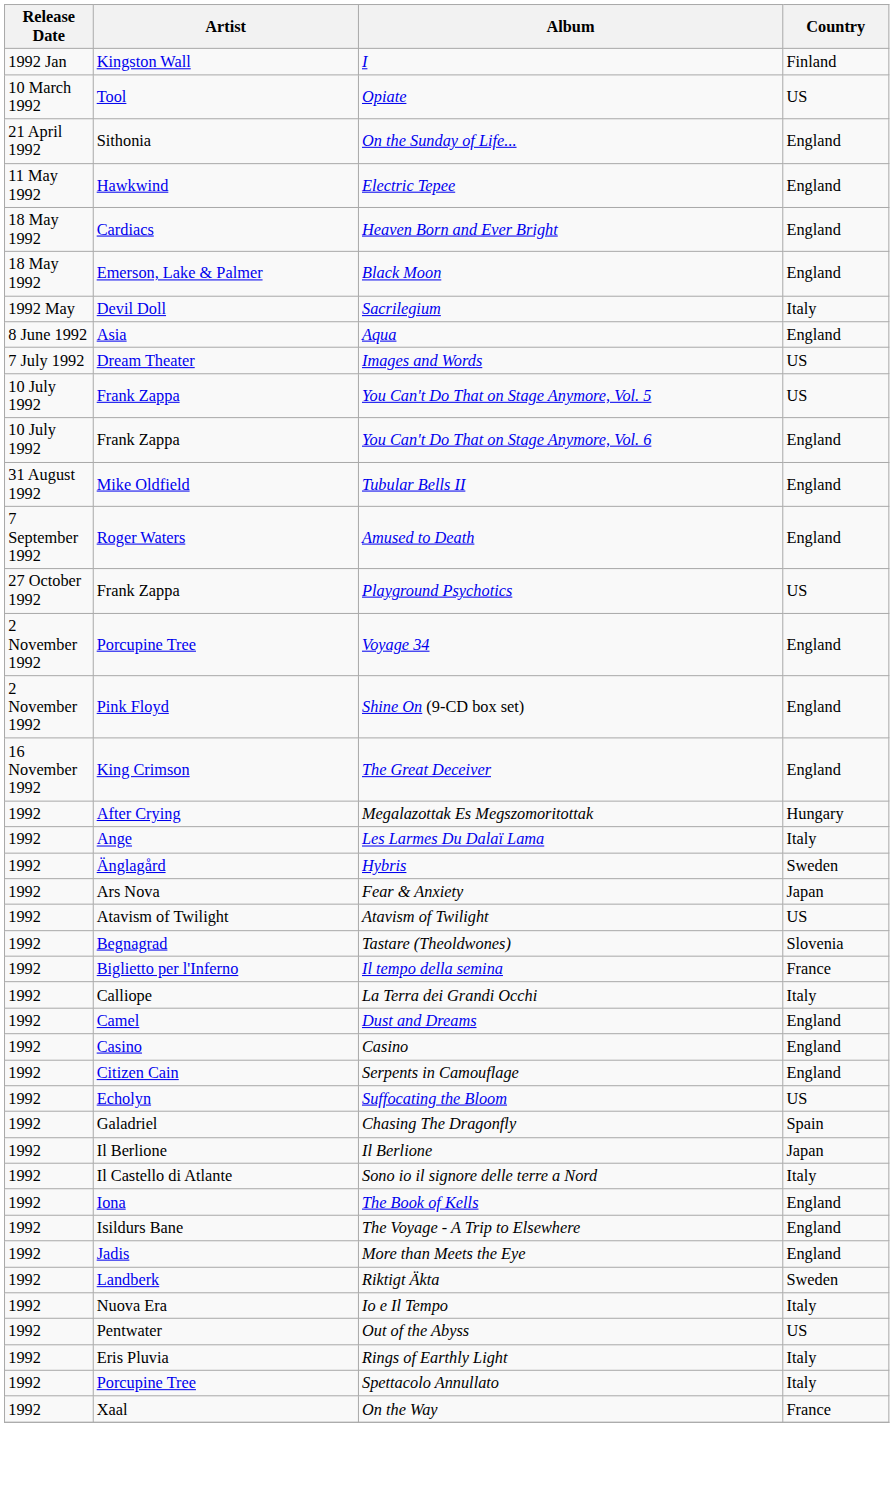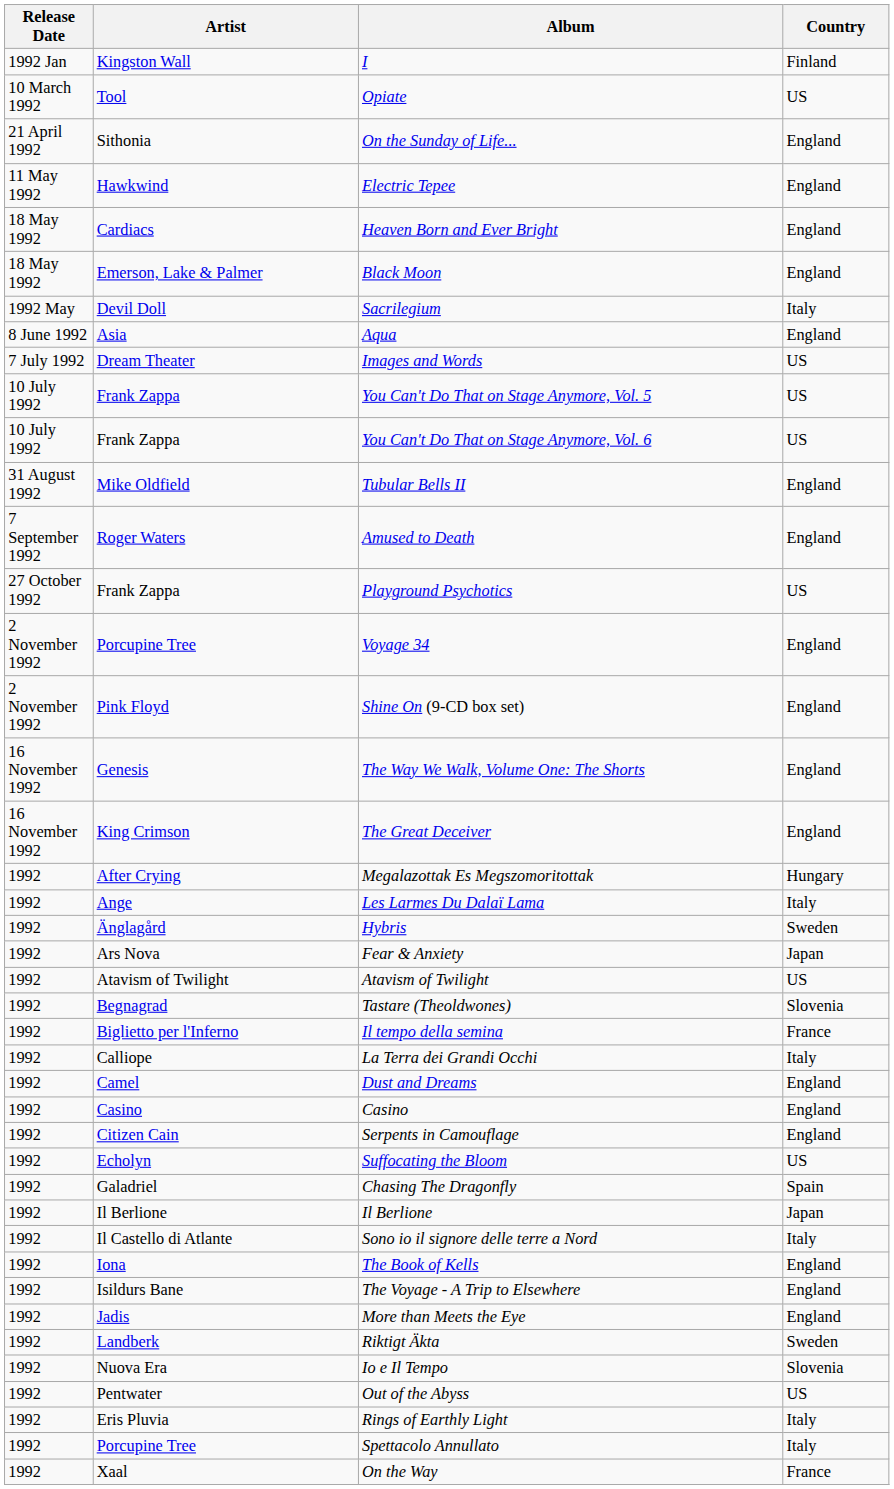You Can't Do That on Stage Anymore, Vol. 6 | Country: England -> US
+ row: 16 November 1992 | Genesis | The Way We Walk, Volume One: The Shorts | England
Io e Il Tempo | Country: Italy -> Slovenia
